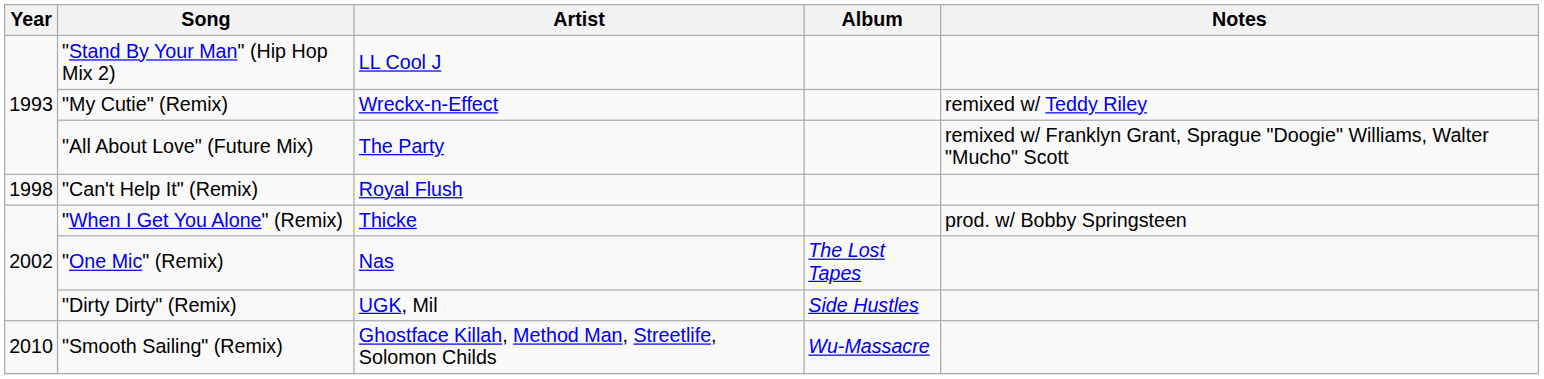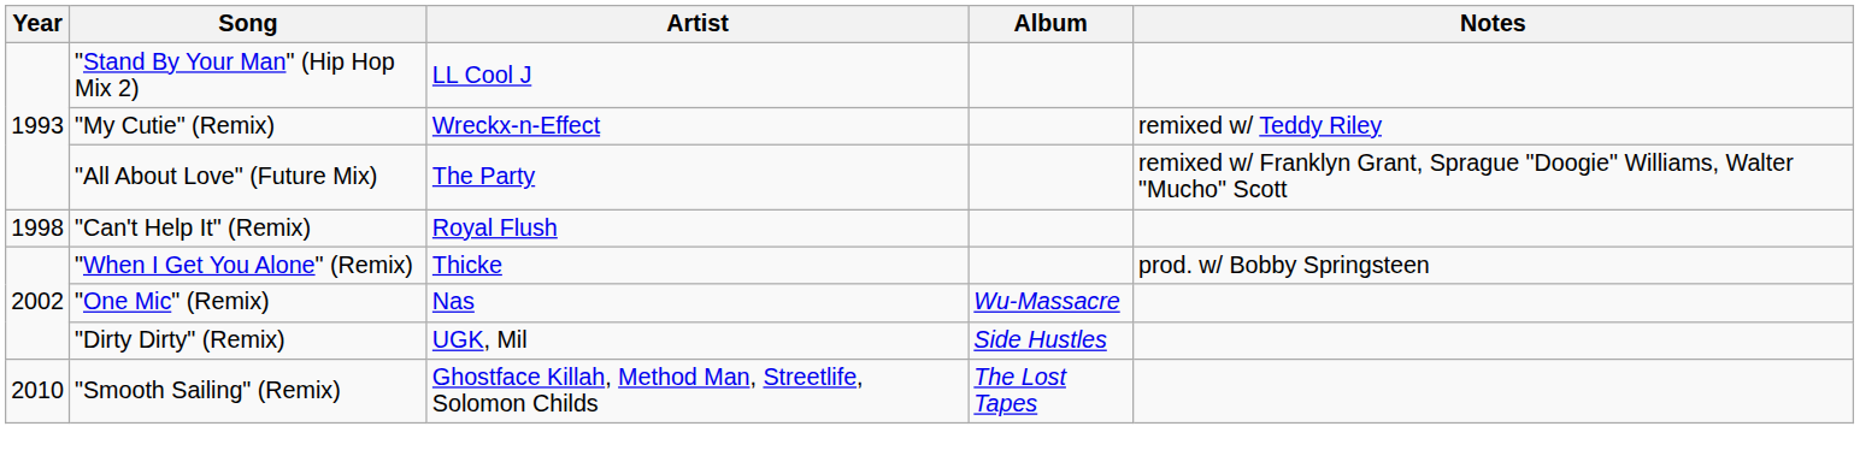"One Mic" (Remix) | Album: The Lost Tapes -> Wu-Massacre
"Smooth Sailing" (Remix) | Album: Wu-Massacre -> The Lost Tapes
